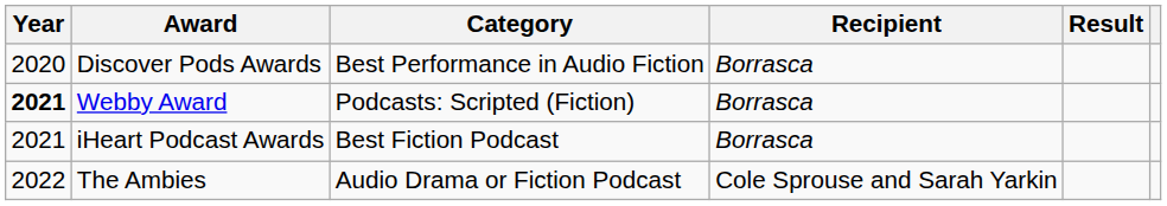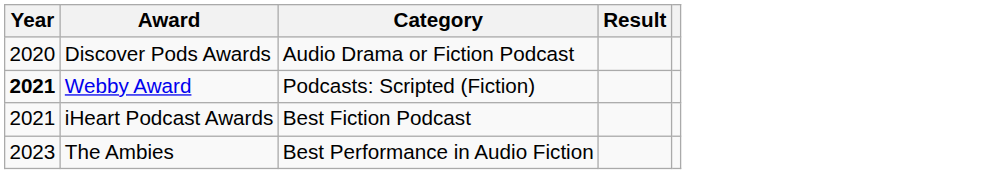- column: Recipient | Borrasca | Borrasca | Borrasca | Cole Sprouse and Sarah Yarkin
Discover Pods Awards | Category: Best Performance in Audio Fiction -> Audio Drama or Fiction Podcast
The Ambies | Year: 2022 -> 2023
The Ambies | Category: Audio Drama or Fiction Podcast -> Best Performance in Audio Fiction
